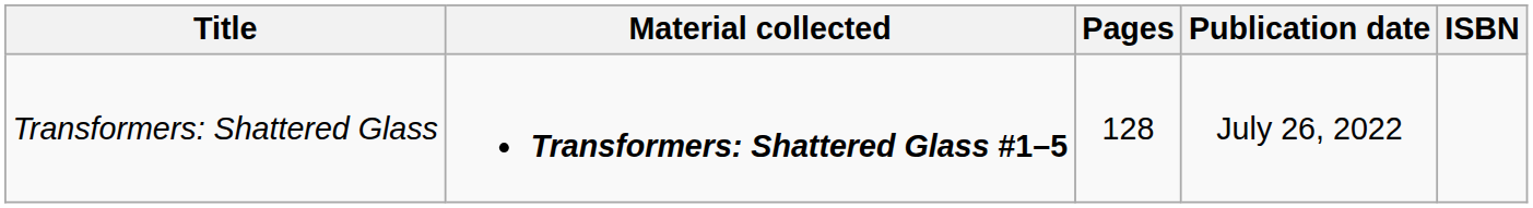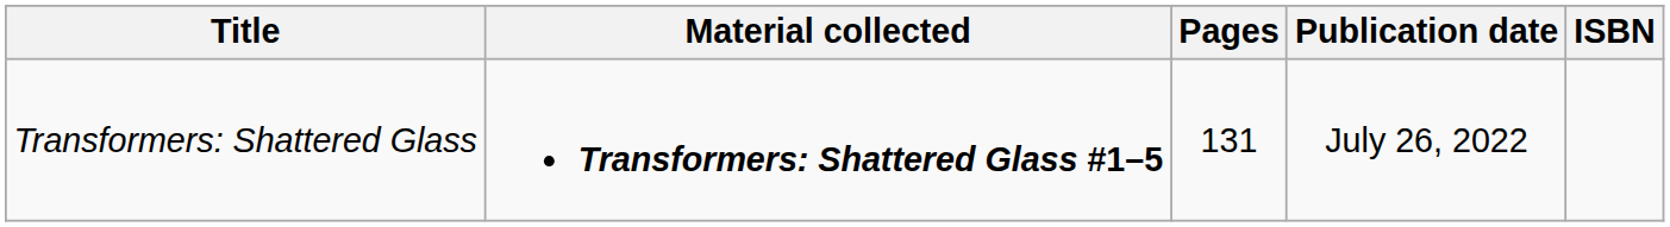Transformers: Shattered Glass | Pages: 128 -> 131
